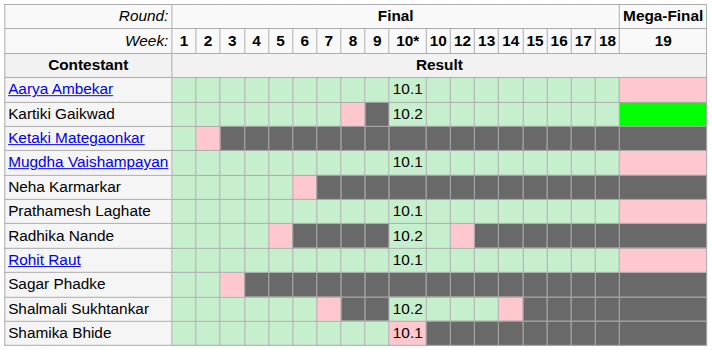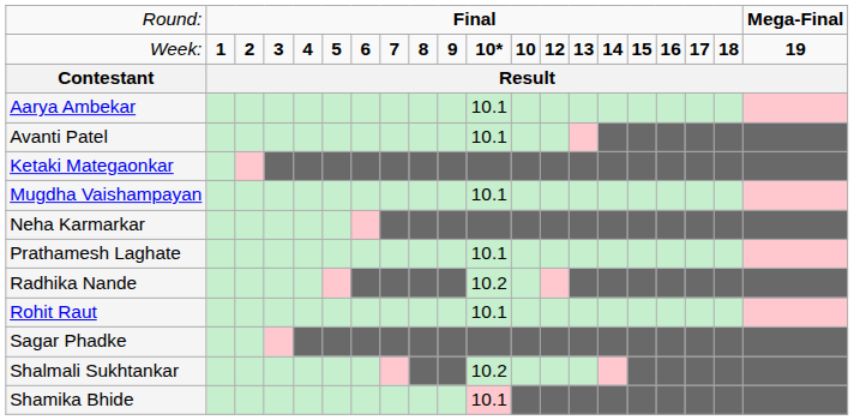+ row: Avanti Patel | 10.1
- row: Kartiki Gaikwad | 10.2
